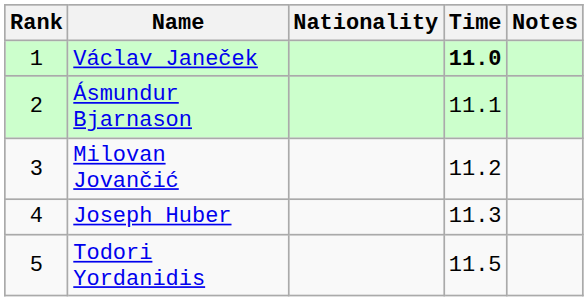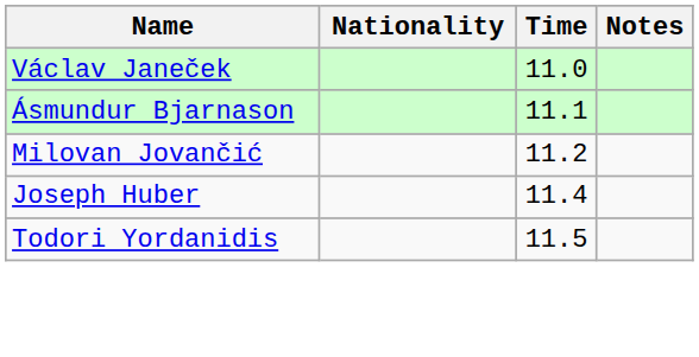- column: Rank | 1 | 2 | 3 | 4 | 5
Václav Janeček | Time: bold -> normal
Joseph Huber | Time: 11.3 -> 11.4
